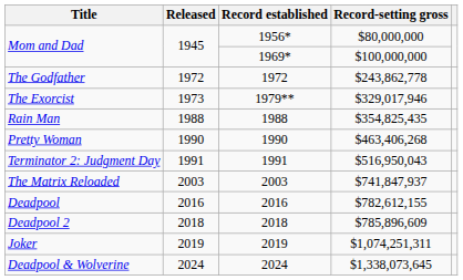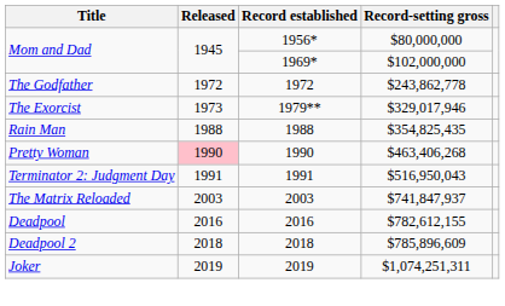Mom and Dad / 1969* | Record-setting gross: $100,000,000 -> $102,000,000
Pretty Woman | Released: no background -> pink background
- row: Deadpool & Wolverine | 2024 | 2024 | $1,338,073,645
